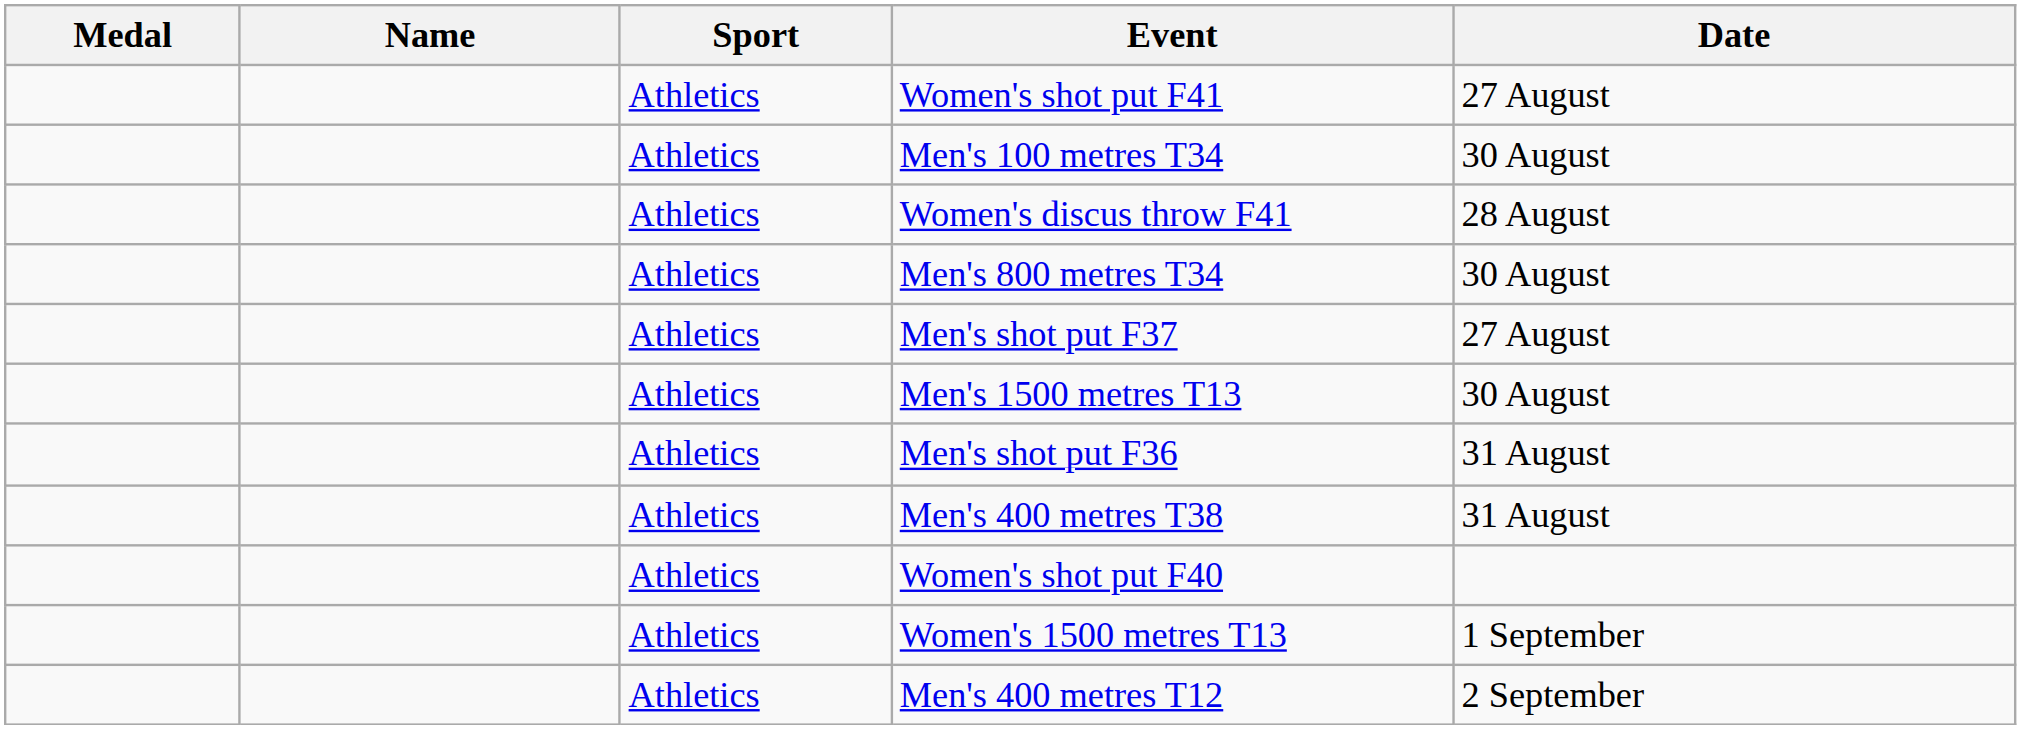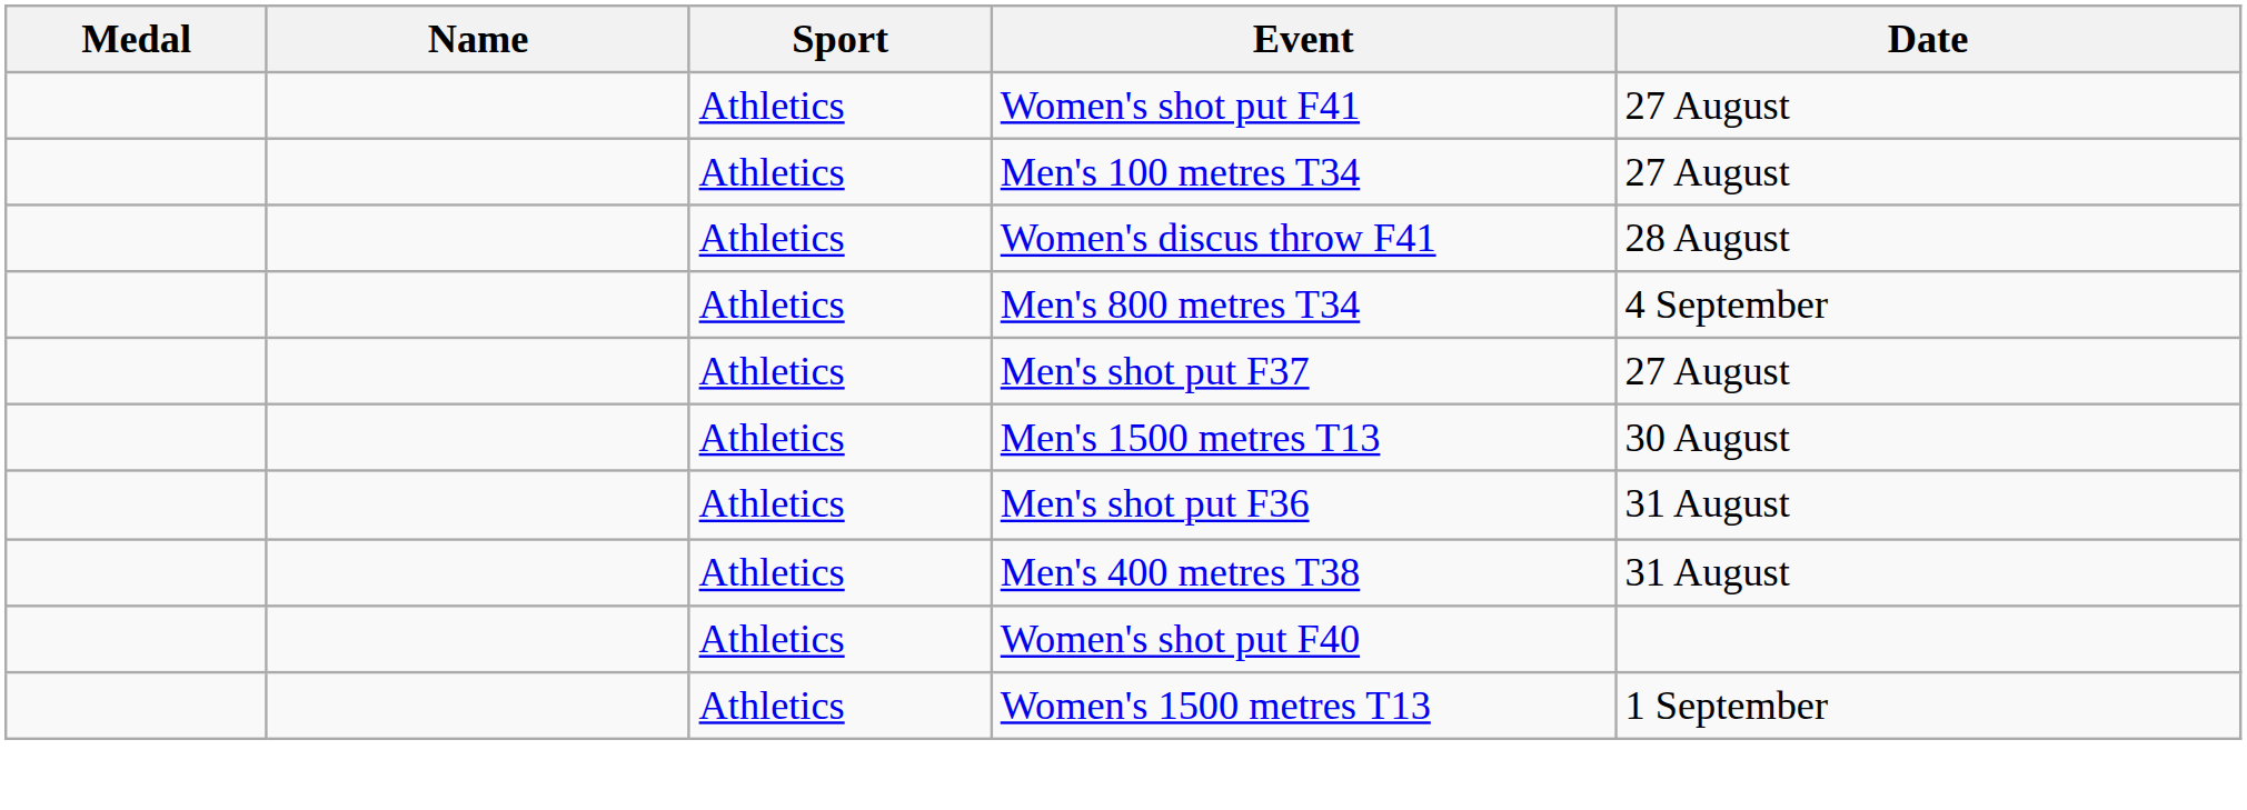Men's 100 metres T34 | Date: 30 August -> 27 August
Men's 800 metres T34 | Date: 30 August -> 4 September
- row: Athletics | Men's 400 metres T12 | 2 September
